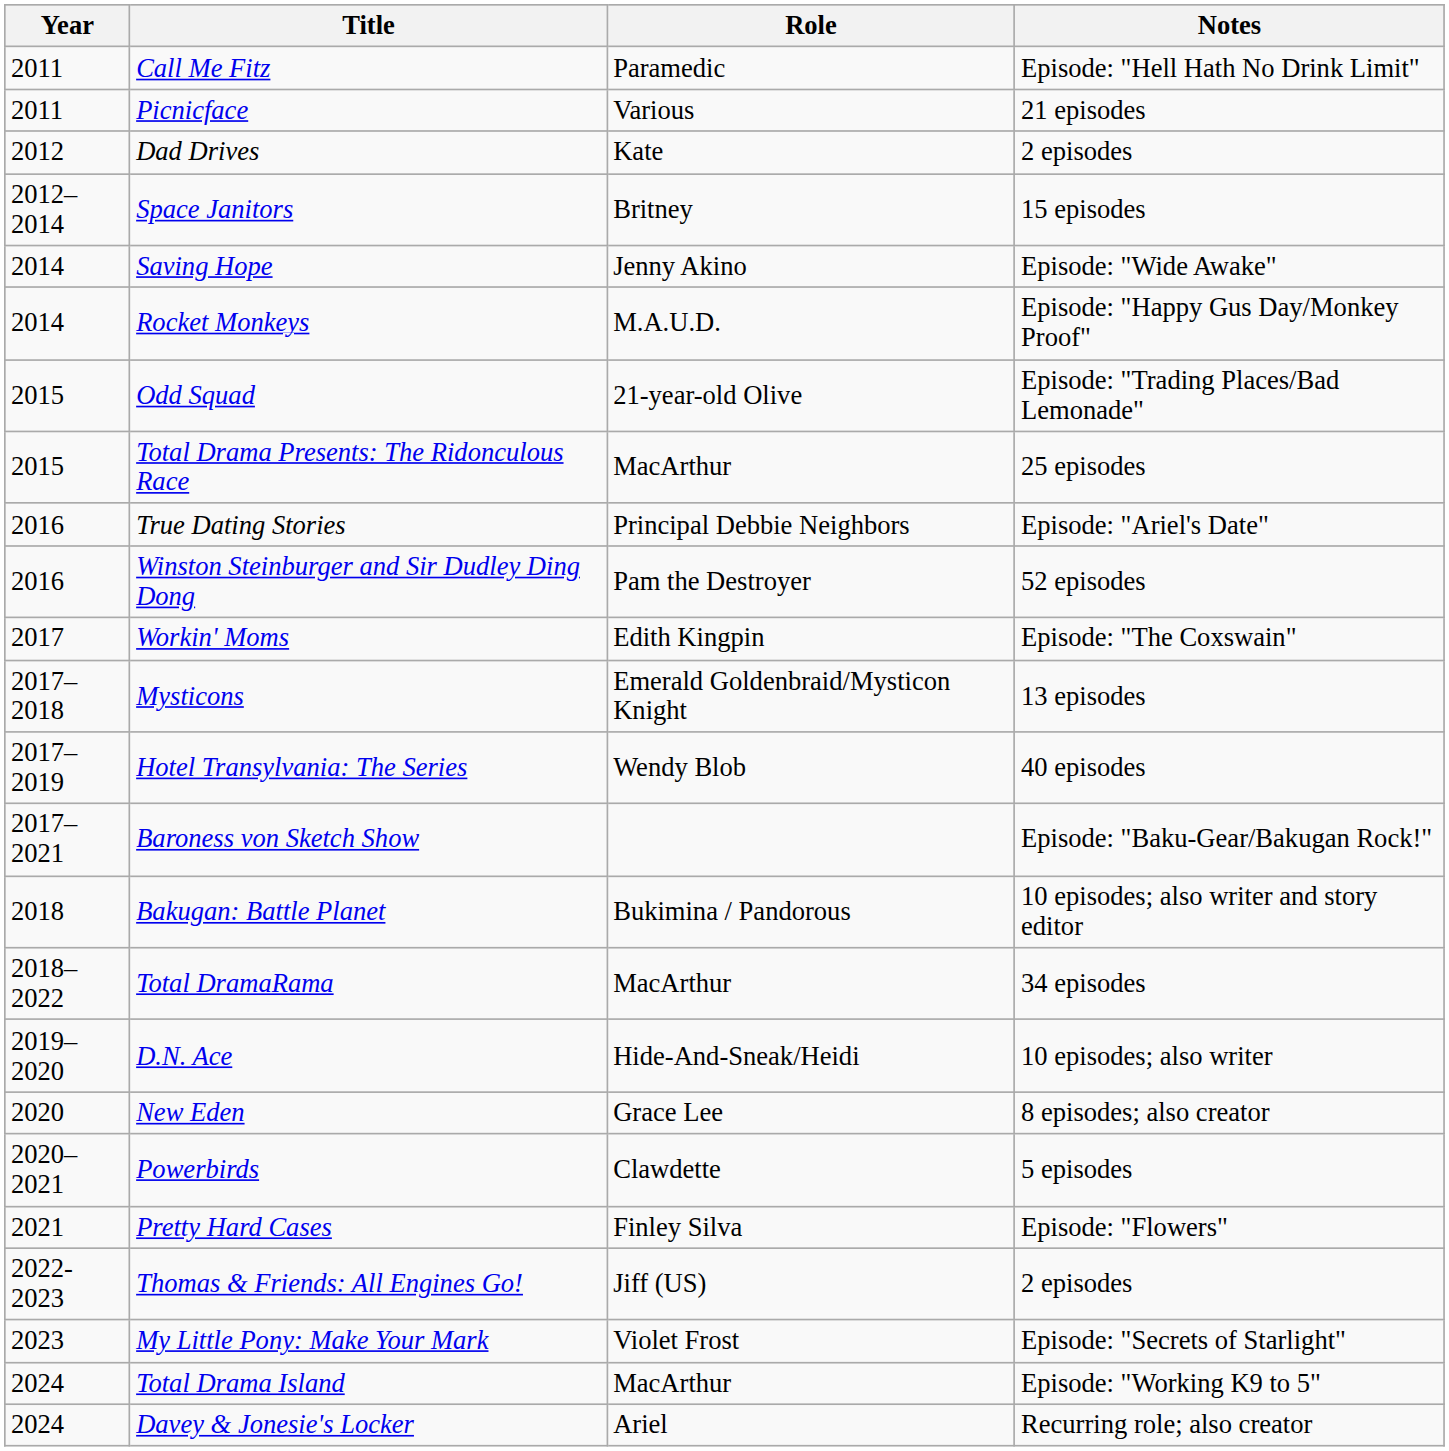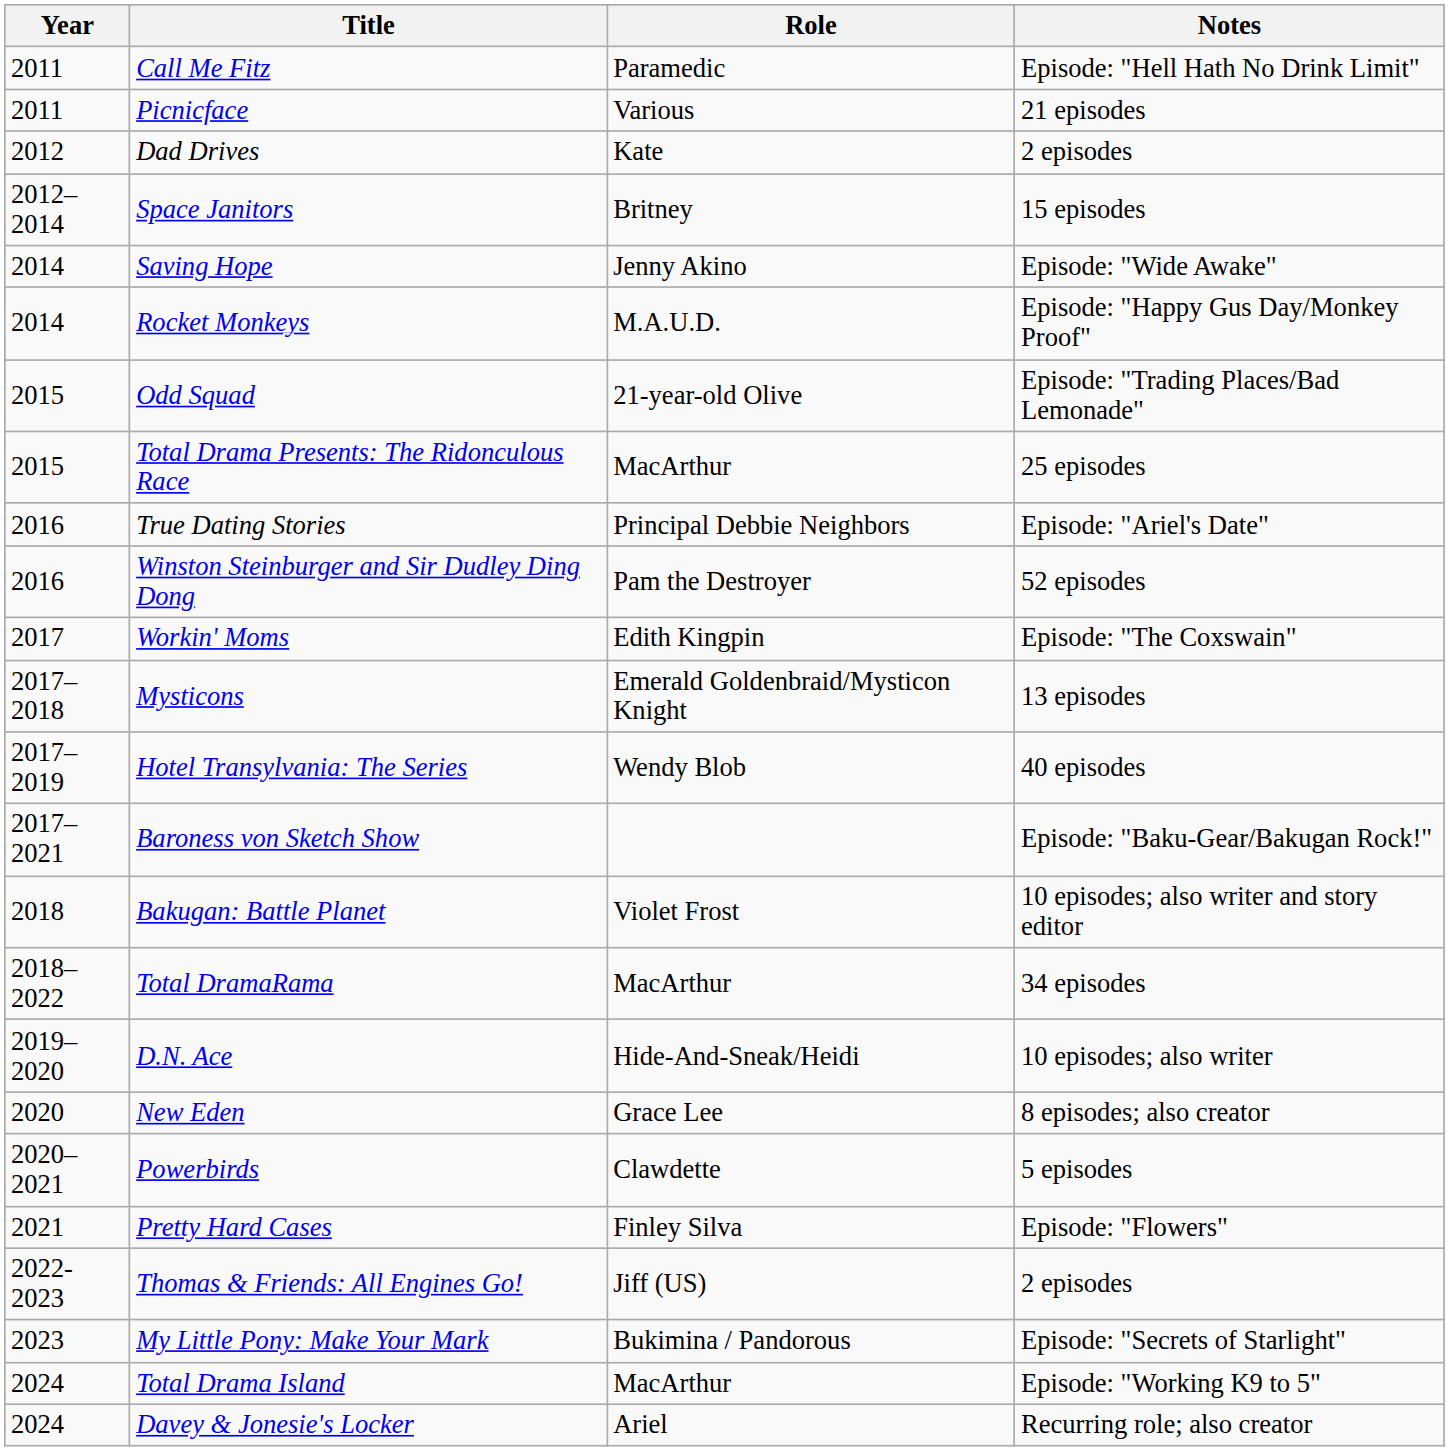Bakugan: Battle Planet | Role: Bukimina / Pandorous -> Violet Frost
My Little Pony: Make Your Mark | Role: Violet Frost -> Bukimina / Pandorous
